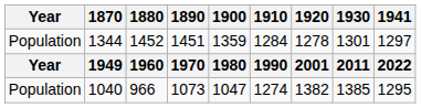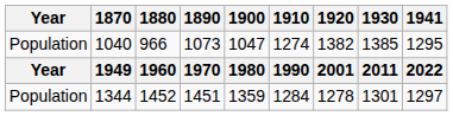rows swapped: 1040 <-> 1344
